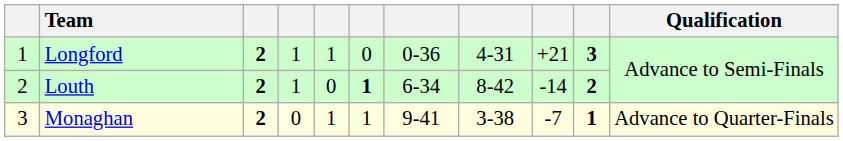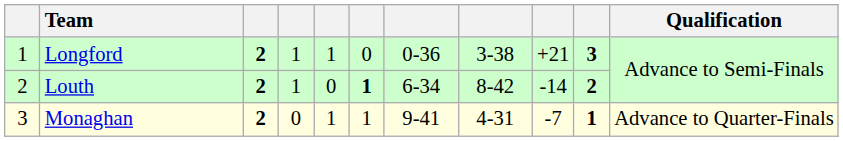Longford | column 8: 4-31 -> 3-38
Monaghan | column 8: 3-38 -> 4-31
